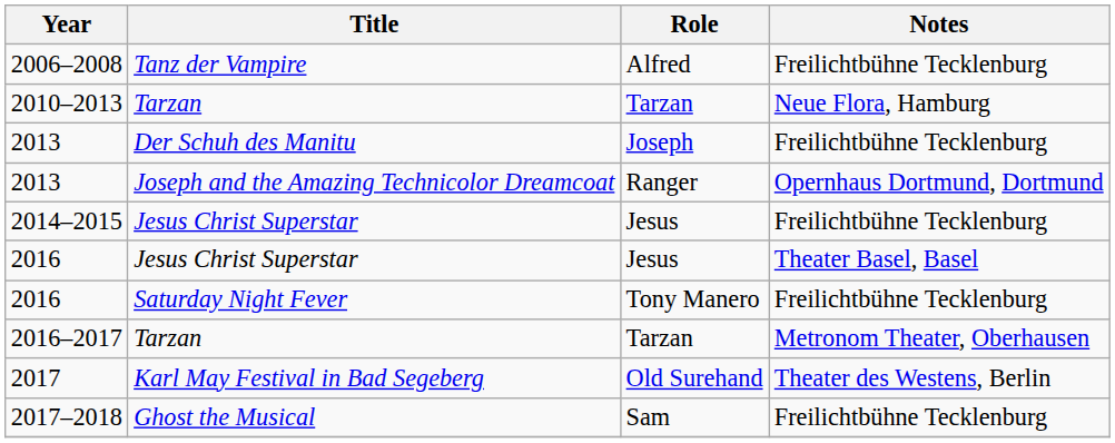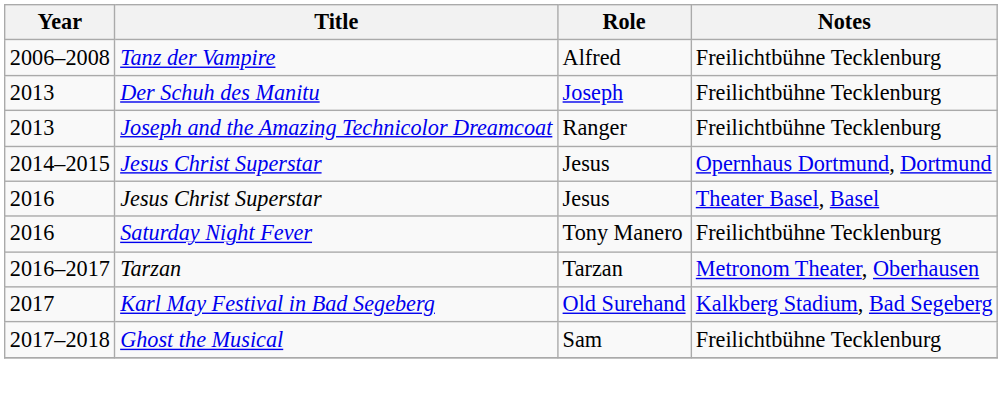- row: 2010–2013 | Tarzan | Tarzan | Neue Flora, Hamburg
2013 / Joseph and the Amazing Technicolor Dreamcoat | Notes: Opernhaus Dortmund, Dortmund -> Freilichtbühne Tecklenburg
2014–2015 | Notes: Freilichtbühne Tecklenburg -> Opernhaus Dortmund, Dortmund
2017 | Notes: Theater des Westens, Berlin -> Kalkberg Stadium, Bad Segeberg
